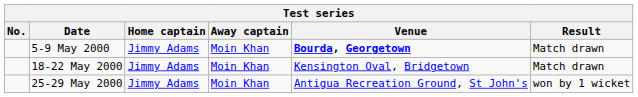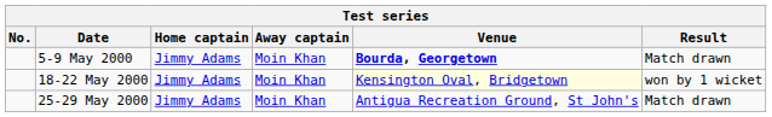18-22 May 2000 | Venue: no background -> lightyellow background
18-22 May 2000 | Result: Match drawn -> won by 1 wicket
25-29 May 2000 | Result: won by 1 wicket -> Match drawn
